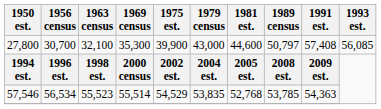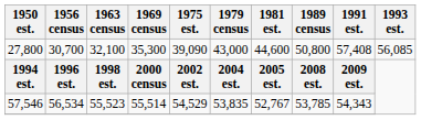27,800 | 1975 est.: 39,900 -> 39,090
27,800 | 1989 census: 50,797 -> 50,800
57,546 | 1981 est.: 52,768 -> 52,767
57,546 | 1991 est.: 54,363 -> 54,343
